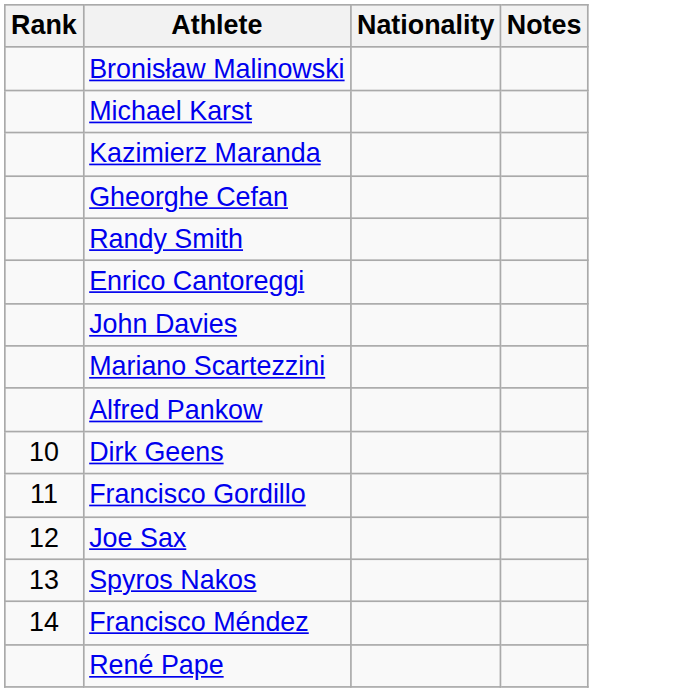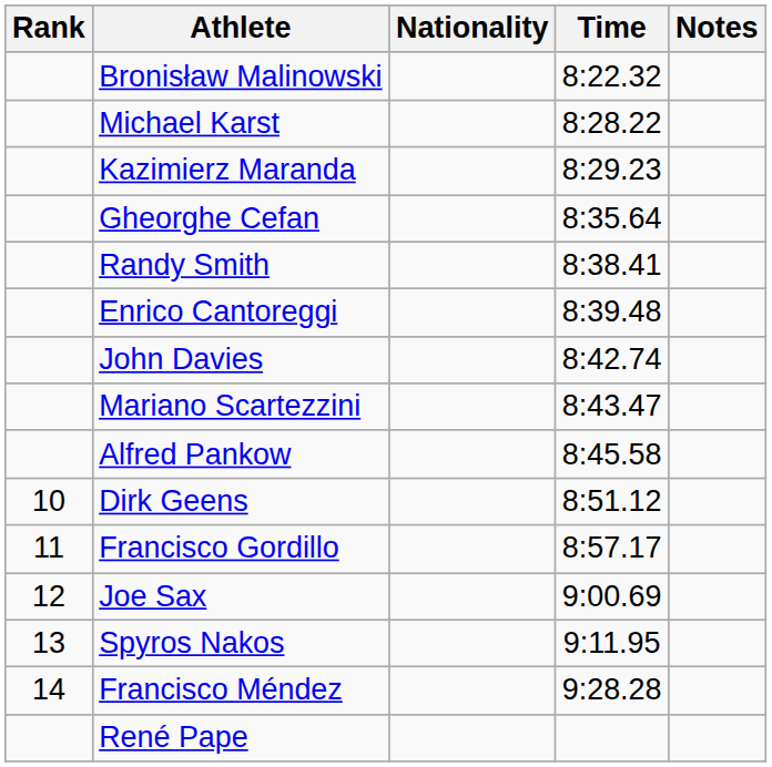+ column: Time | 8:22.32 | 8:28.22 | 8:29.23 | 8:35.64 | 8:38.41 | 8:39.48 | 8:42.74 | 8:43.47 | 8:45.58 | 8:51.12 | 8:57.17 | 9:00.69 | 9:11.95 | 9:28.28
